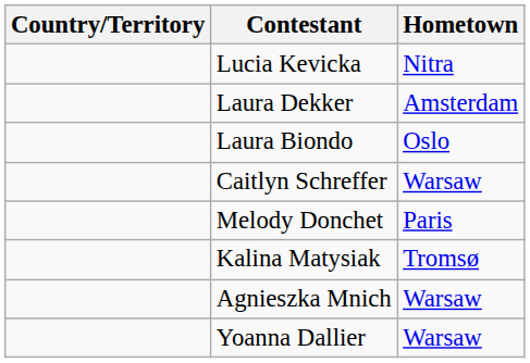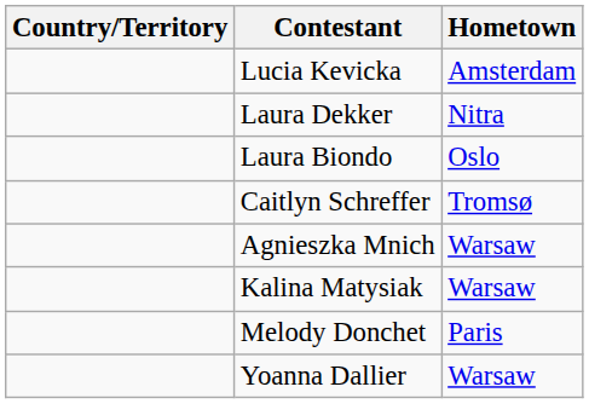Lucia Kevicka | Hometown: Nitra -> Amsterdam
Laura Dekker | Hometown: Amsterdam -> Nitra
Caitlyn Schreffer | Hometown: Warsaw -> Tromsø
rows swapped: Agnieszka Mnich <-> Melody Donchet
Kalina Matysiak | Hometown: Tromsø -> Warsaw
